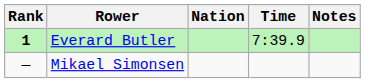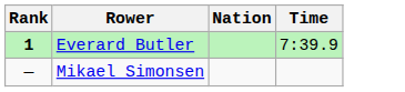- column: Notes
